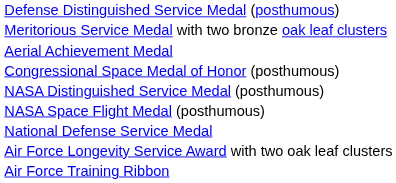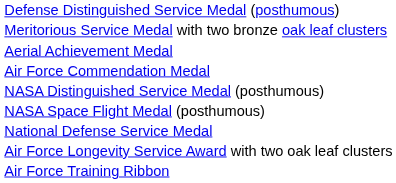+ row: Air Force Commendation Medal
- row: Congressional Space Medal of Honor (posthumous)
